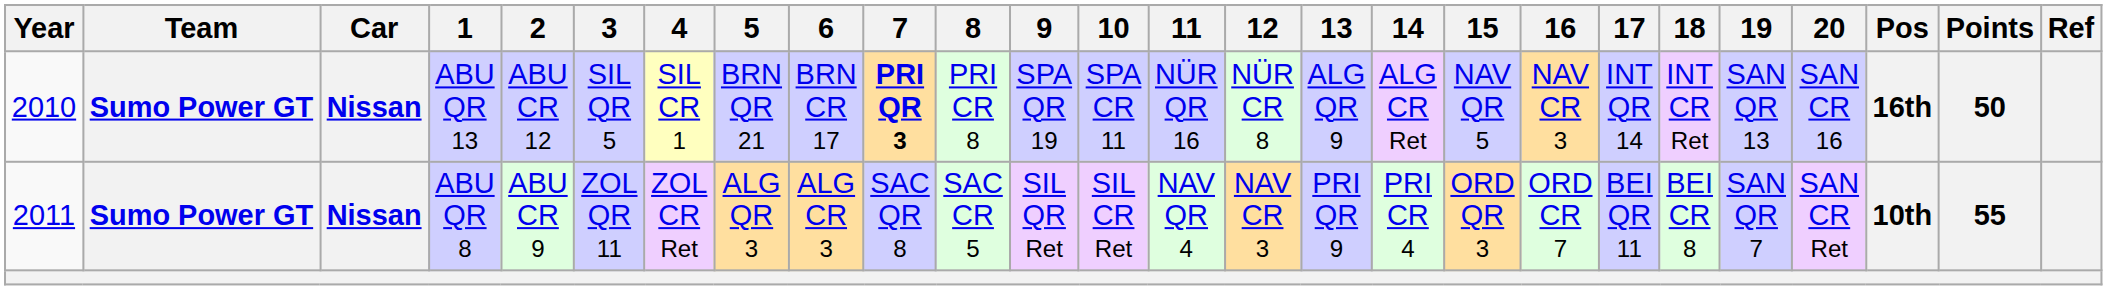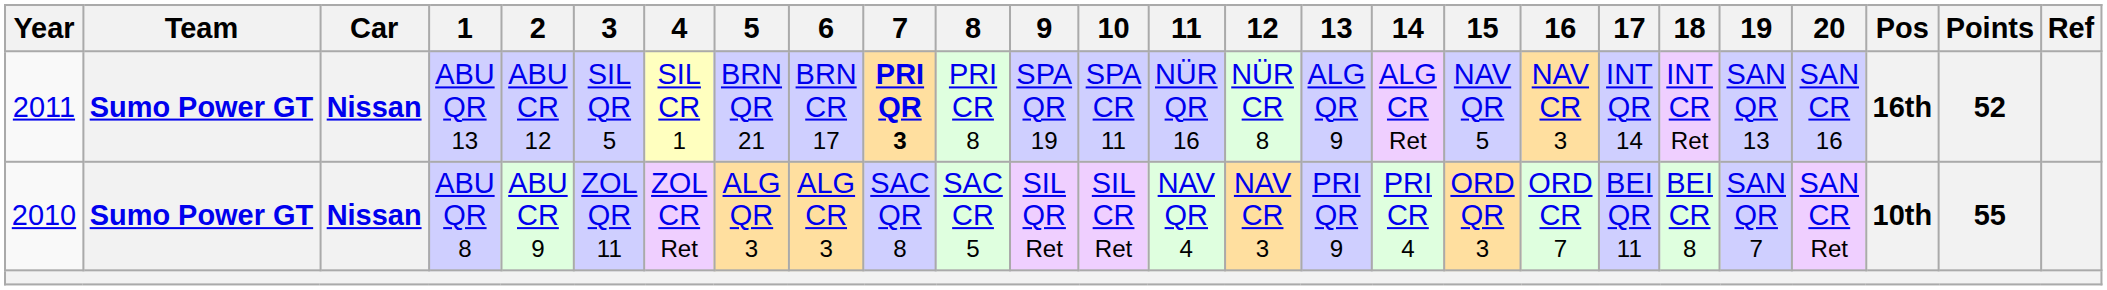ABU QR 13 | Year: 2010 -> 2011
ABU QR 13 | Points: 50 -> 52
ABU QR 8 | Year: 2011 -> 2010
